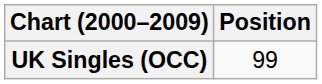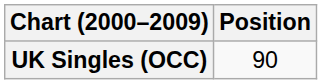UK Singles (OCC) | Position: 99 -> 90
